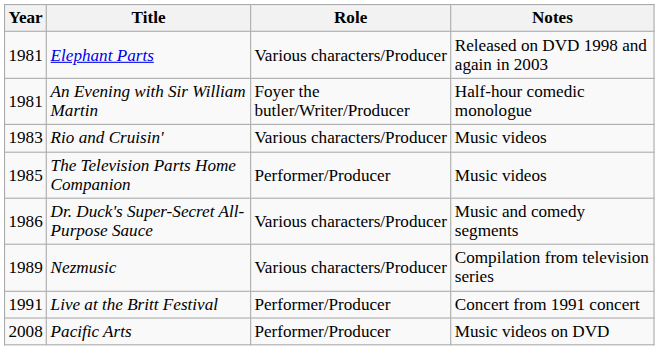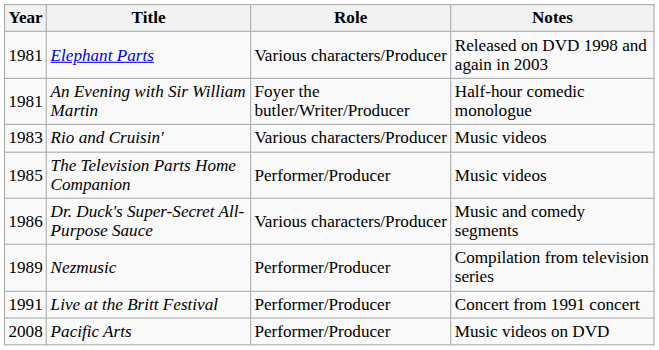Nezmusic | Role: Various characters/Producer -> Performer/Producer
